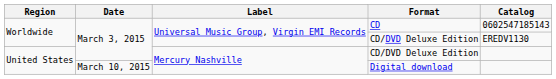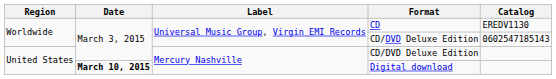CD | Catalog: 0602547185143 -> EREDV1130
Worldwide / CD/DVD Deluxe Edition | Catalog: EREDV1130 -> 0602547185143
Digital download | Date: normal -> bold
